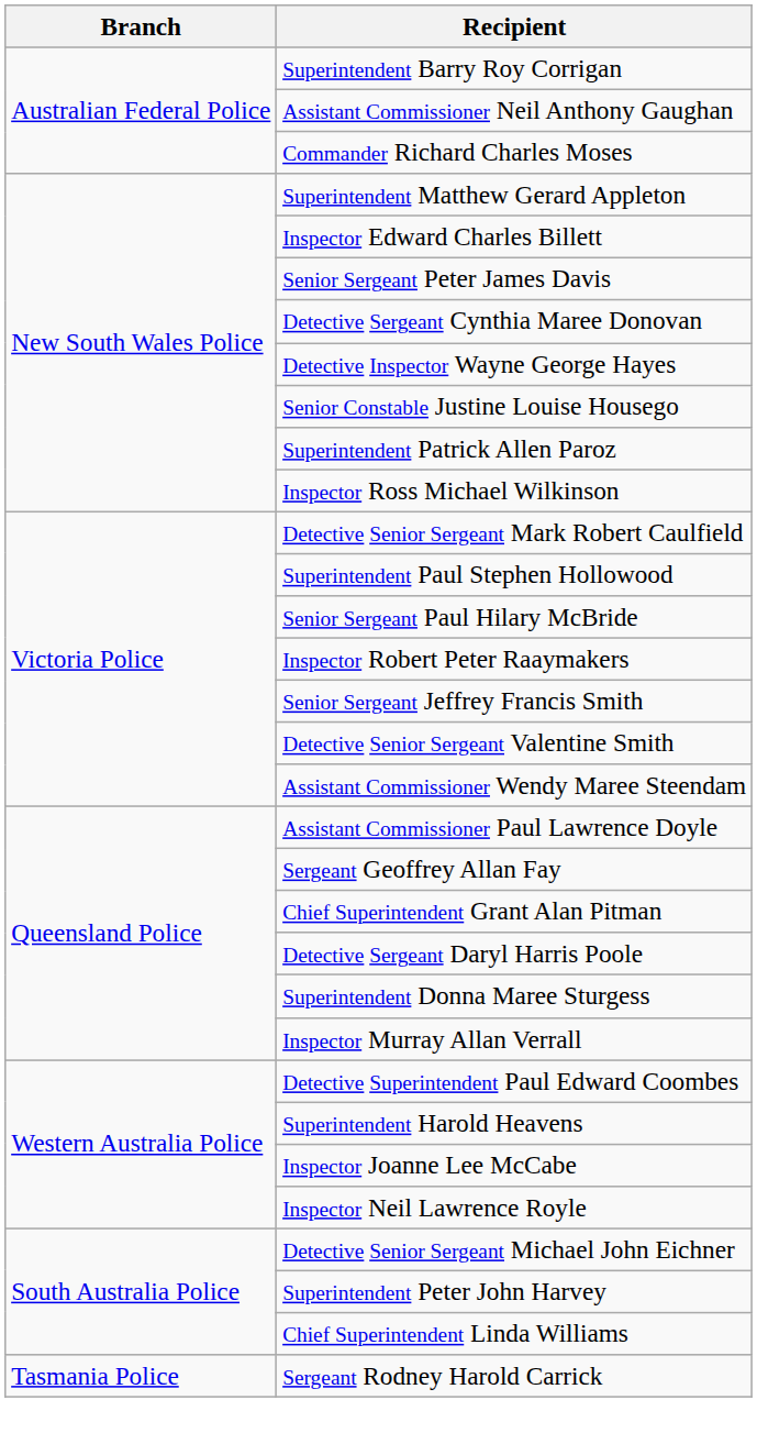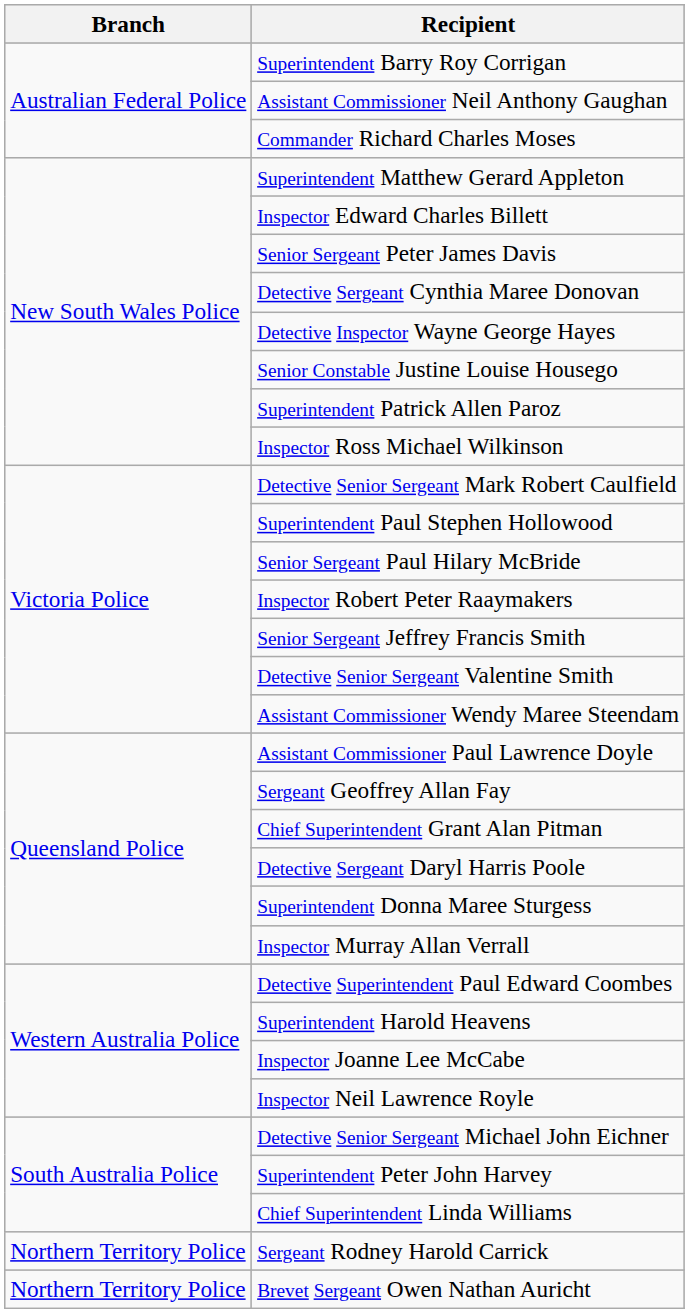Sergeant Rodney Harold Carrick | Branch: Tasmania Police -> Northern Territory Police
+ row: Northern Territory Police | Brevet Sergeant Owen Nathan Auricht
